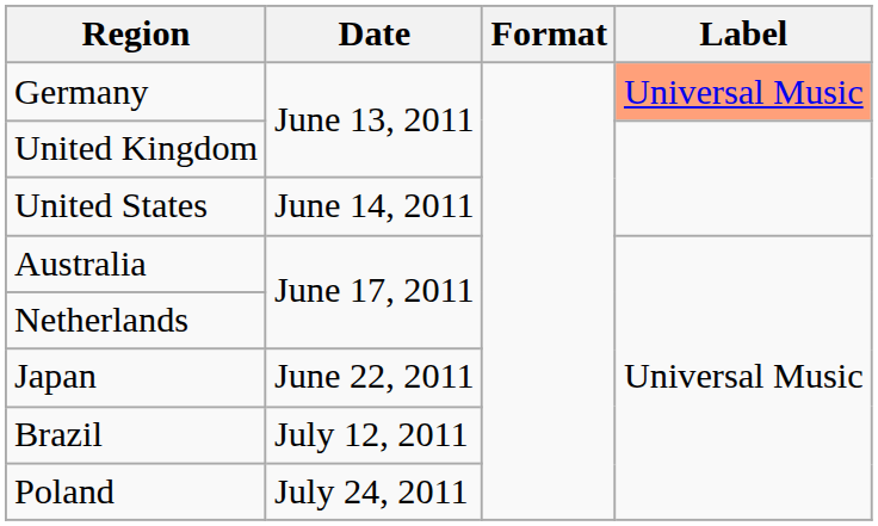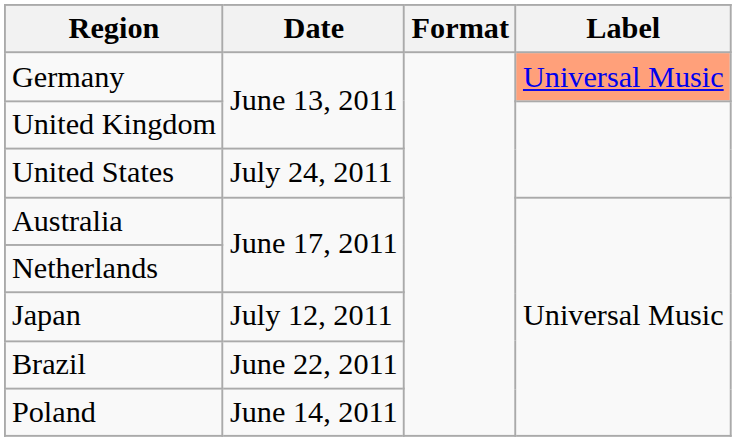United States | Date: June 14, 2011 -> July 24, 2011
Japan | Date: June 22, 2011 -> July 12, 2011
Brazil | Date: July 12, 2011 -> June 22, 2011
Poland | Date: July 24, 2011 -> June 14, 2011
